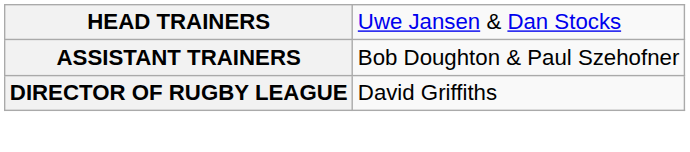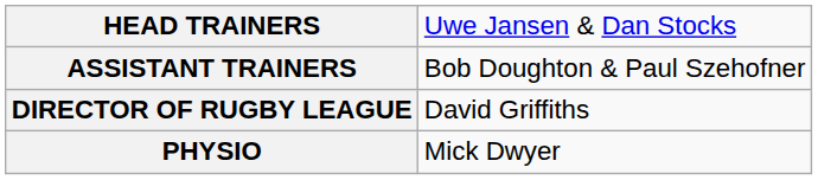+ row: PHYSIO | Mick Dwyer
